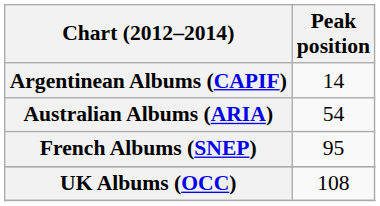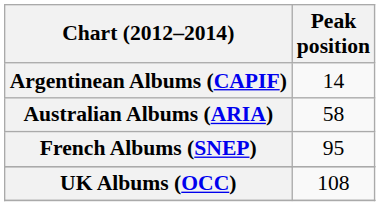Australian Albums (ARIA) | Peak position: 54 -> 58
